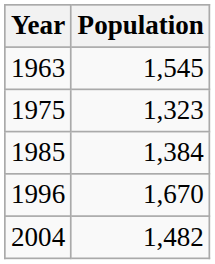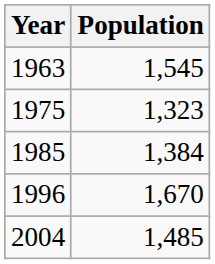2004 | Population: 1,482 -> 1,485
